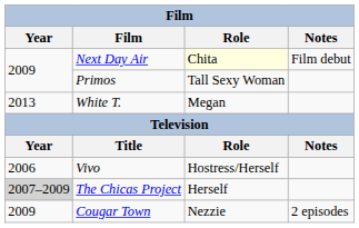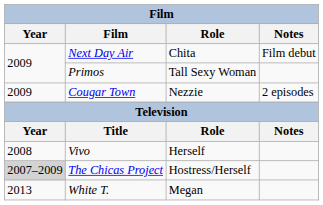Next Day Air | Role: lightyellow background -> no background
rows swapped: White T. <-> Cougar Town
Vivo | Year: 2006 -> 2008
Vivo | Role: Hostress/Herself -> Herself
The Chicas Project | Role: Herself -> Hostress/Herself
